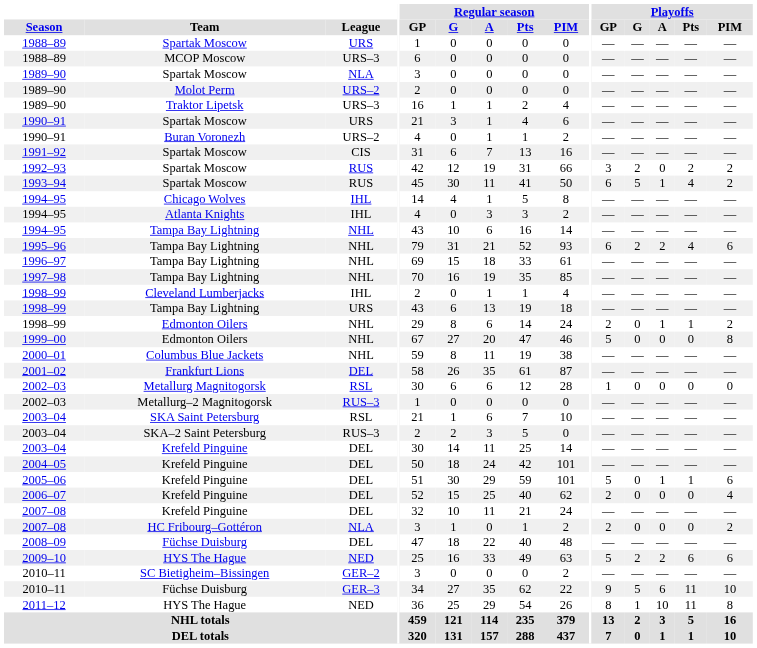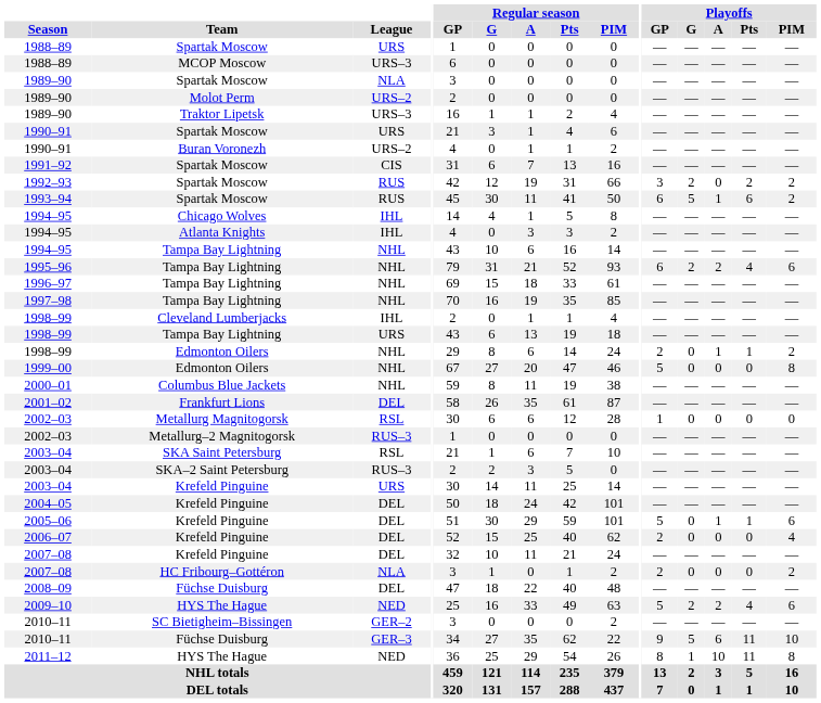1993–94 | Playoffs / Pts: 4 -> 6
2003–04 / Krefeld Pinguine | League: DEL -> URS
2009–10 | Playoffs / Pts: 6 -> 4
